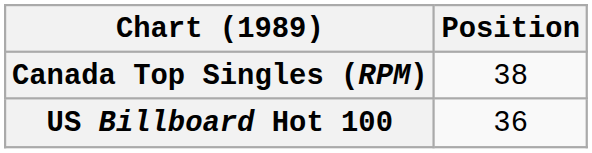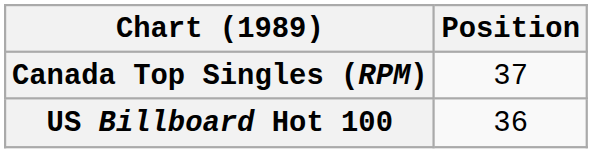Canada Top Singles (RPM) | Position: 38 -> 37
